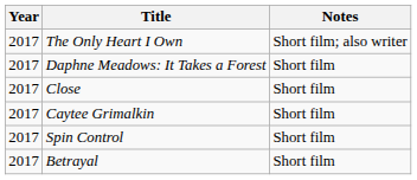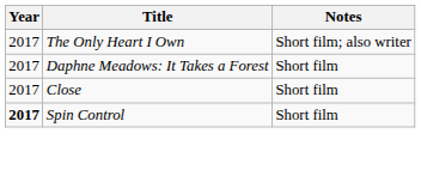- row: 2017 | Caytee Grimalkin | Short film
Spin Control | Year: normal -> bold
- row: 2017 | Betrayal | Short film
